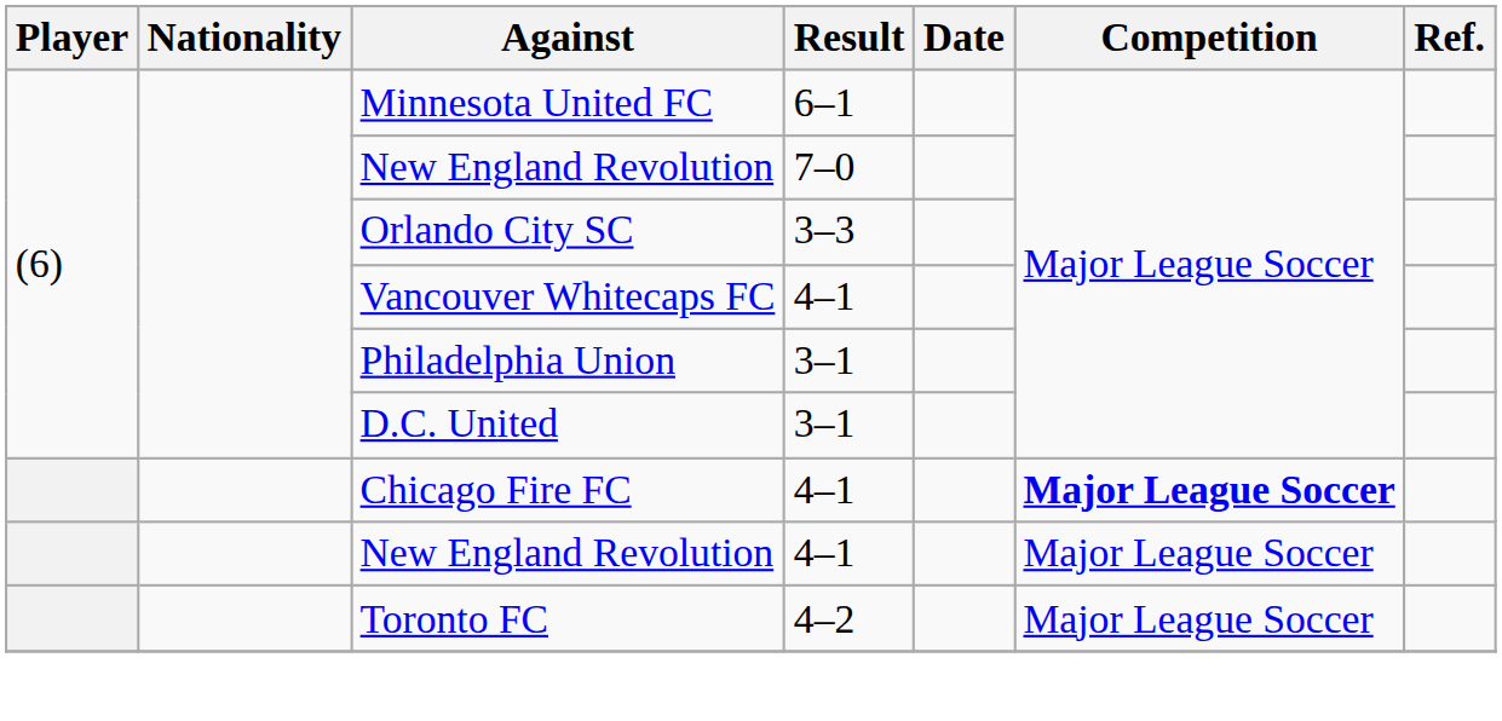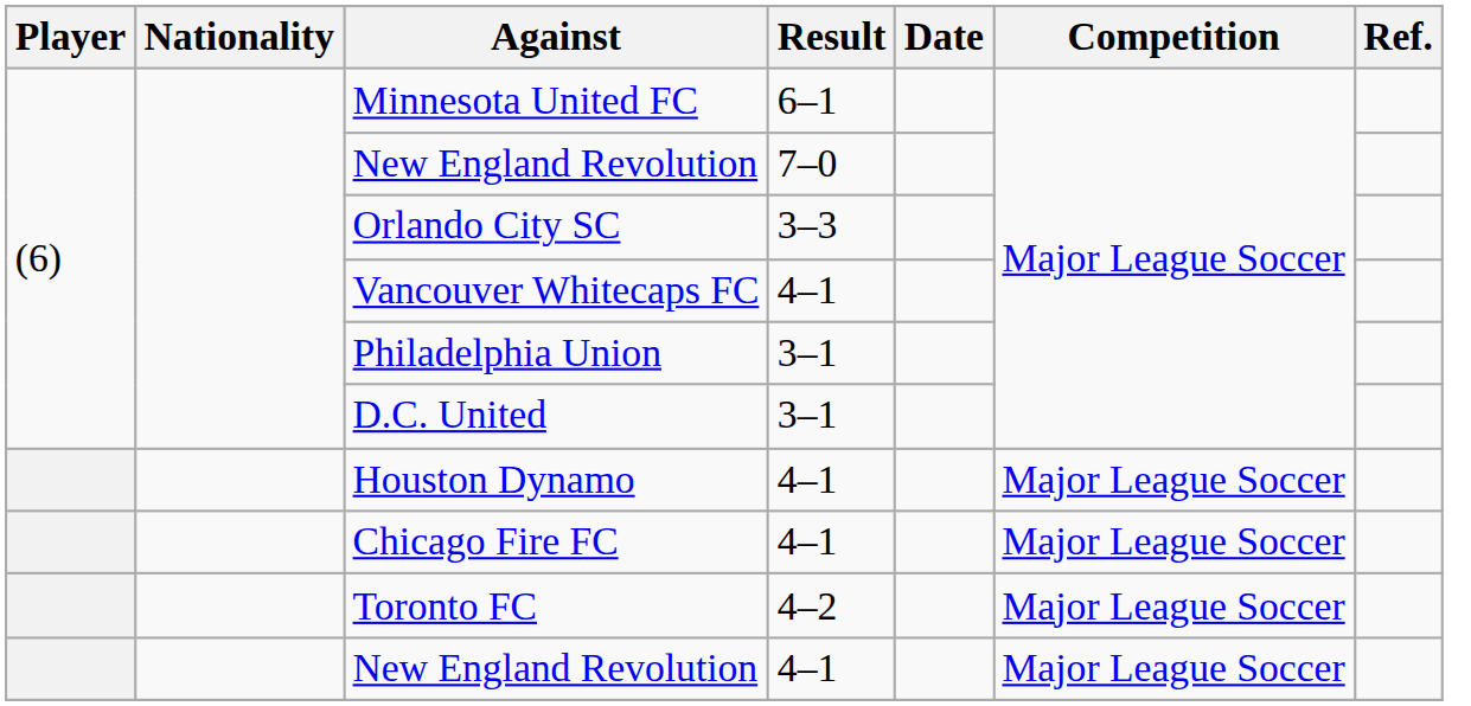+ row: Houston Dynamo | 4–1 | Major League Soccer
Chicago Fire FC | Competition: bold -> normal
rows swapped: Toronto FC <-> New England Revolution / 4–1
